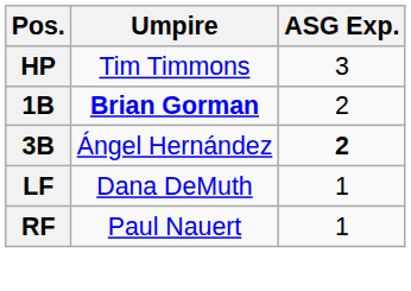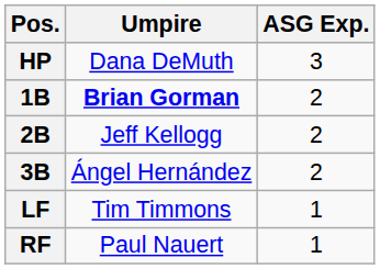HP | Umpire: Tim Timmons -> Dana DeMuth
+ row: 2B | Jeff Kellogg | 2
3B | ASG Exp.: bold -> normal
LF | Umpire: Dana DeMuth -> Tim Timmons
